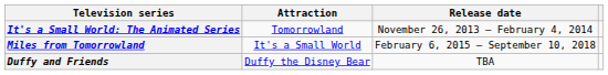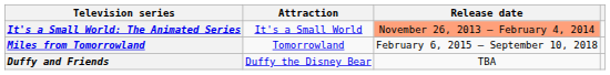It's a Small World: The Animated Series | Attraction: Tomorrowland -> It's a Small World
It's a Small World: The Animated Series | Release date: no background -> lightsalmon background
Miles from Tomorrowland | Attraction: It's a Small World -> Tomorrowland
